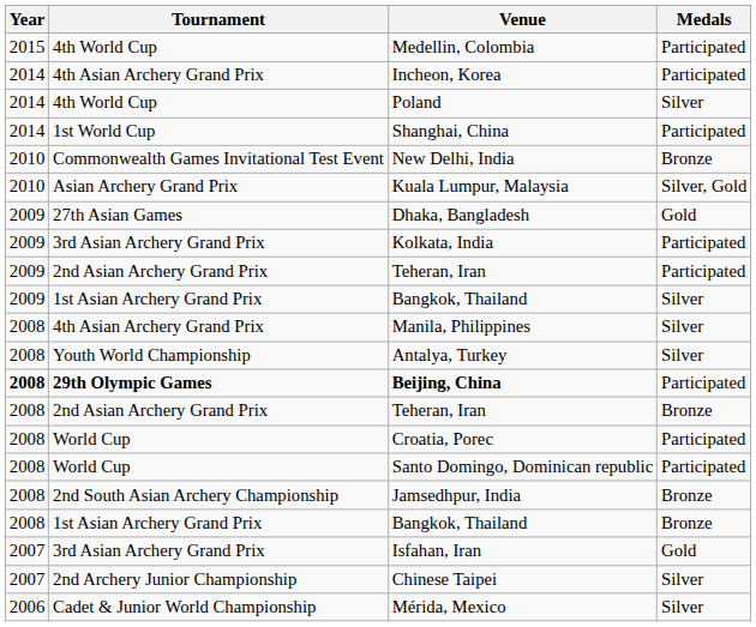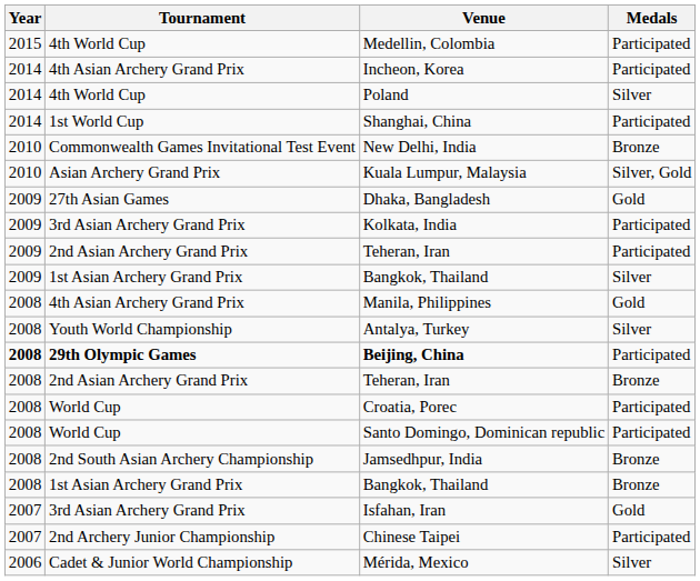Manila, Philippines | Medals: Silver -> Gold
Chinese Taipei | Medals: Silver -> Participated
